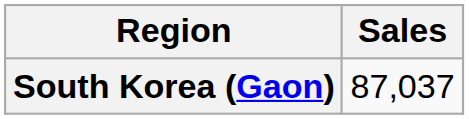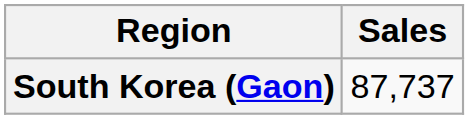South Korea (Gaon) | Sales: 87,037 -> 87,737
